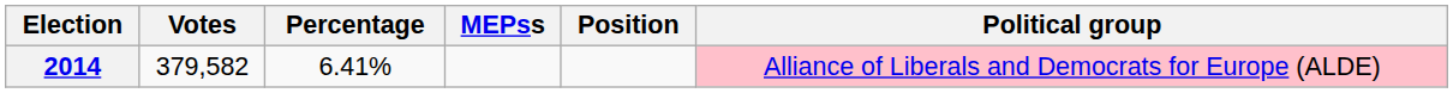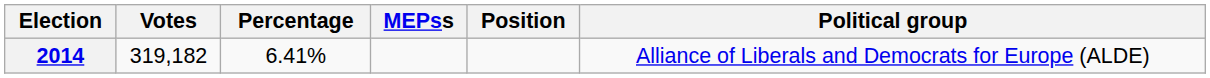2014 | Votes: 379,582 -> 319,182
2014 | Political group: pink background -> no background
